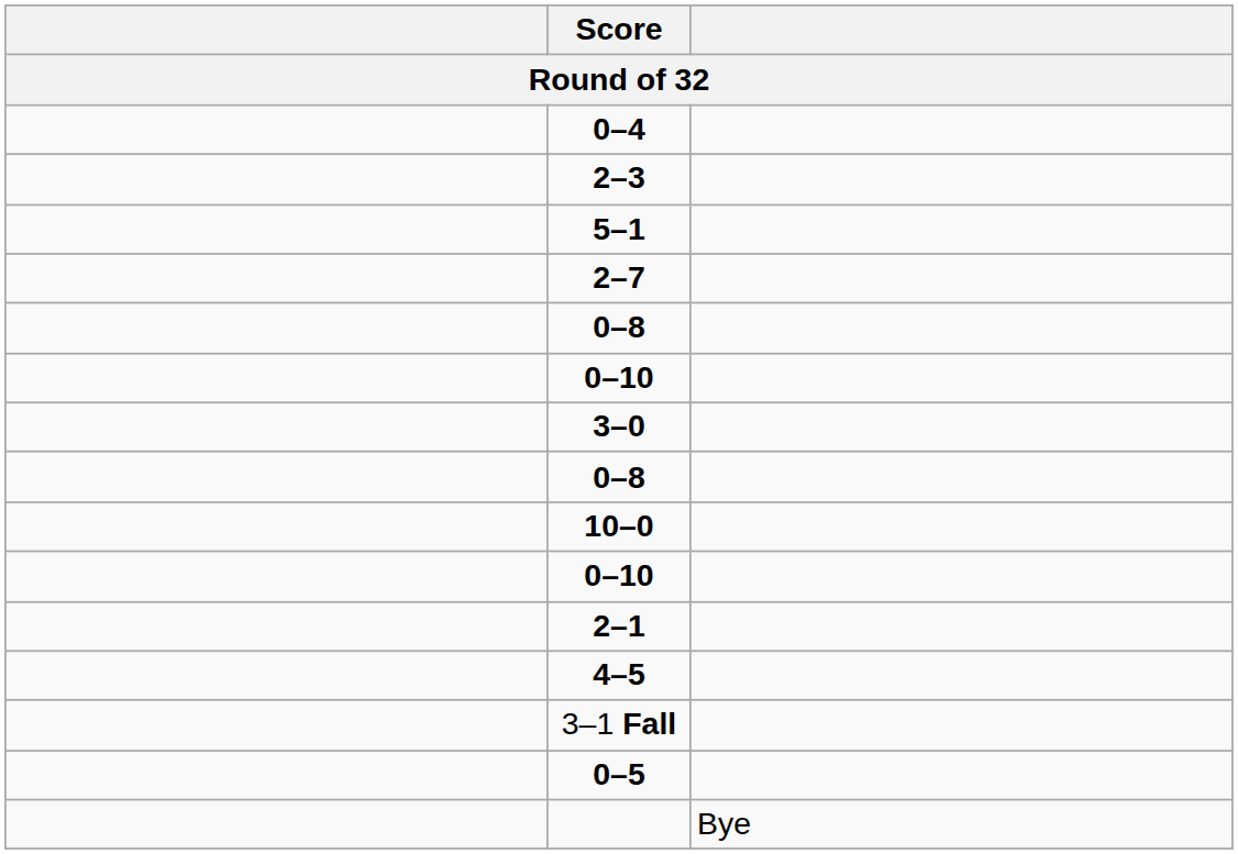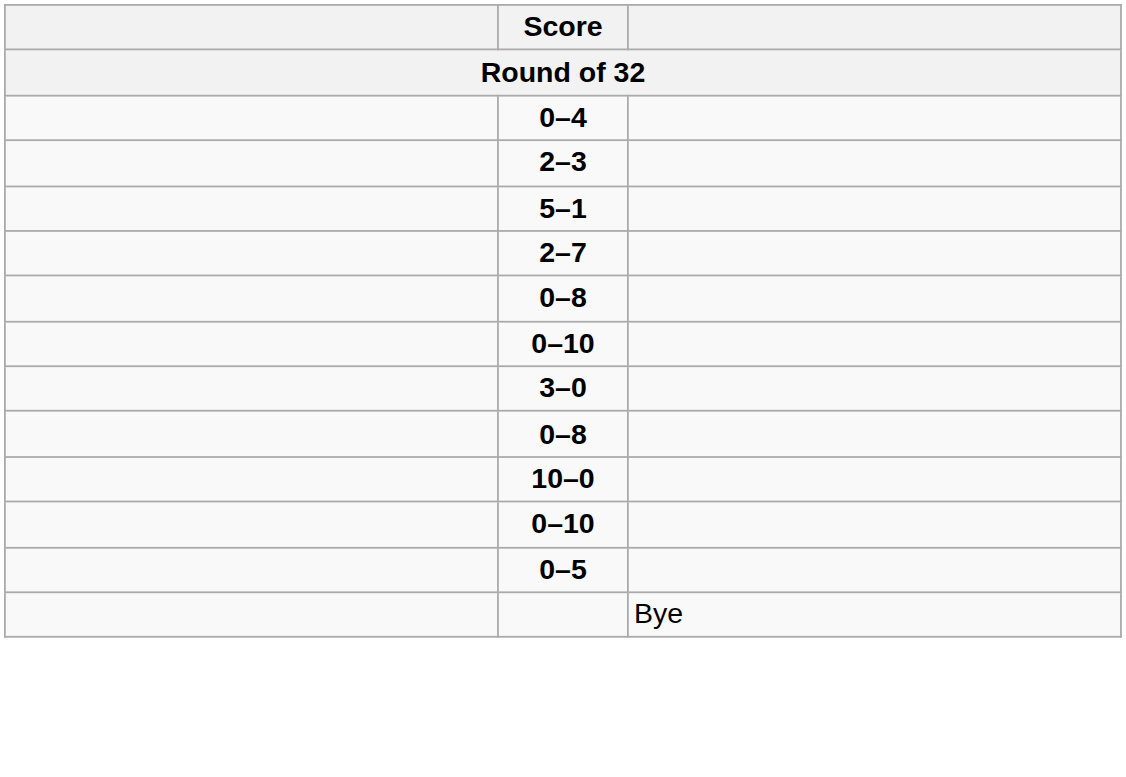- row: 2–1
- row: 4–5
- row: 3–1 Fall
